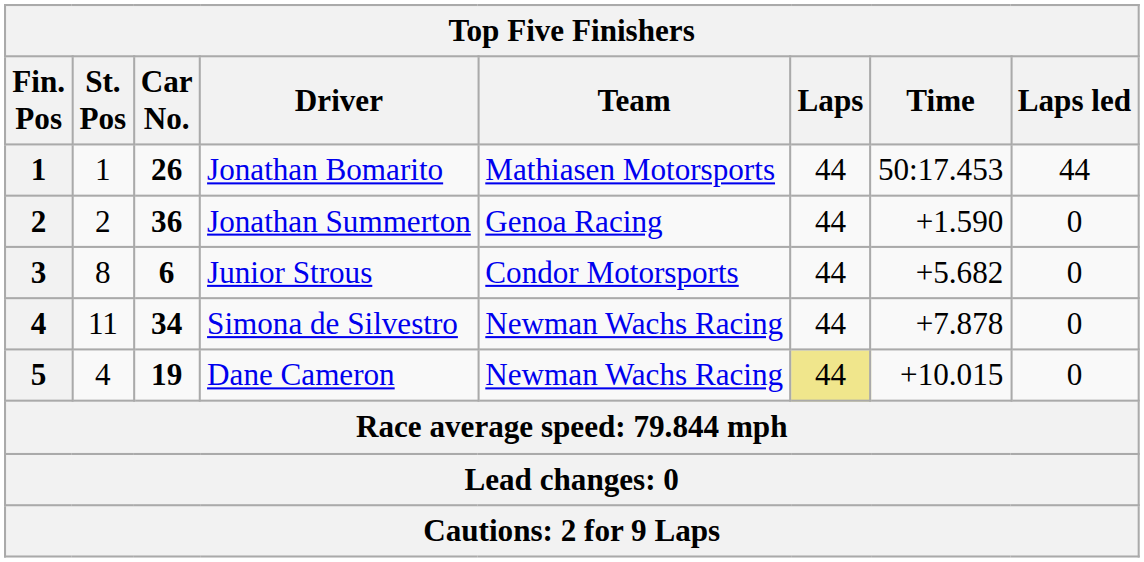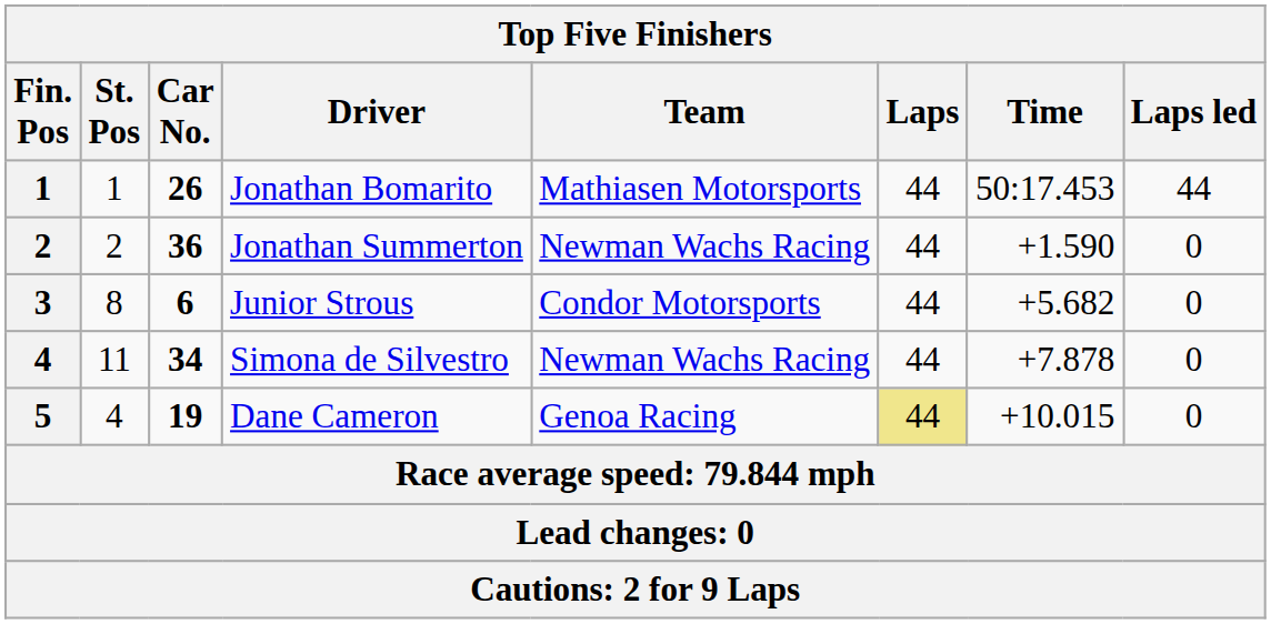Jonathan Summerton | Team: Genoa Racing -> Newman Wachs Racing
Dane Cameron | Team: Newman Wachs Racing -> Genoa Racing
